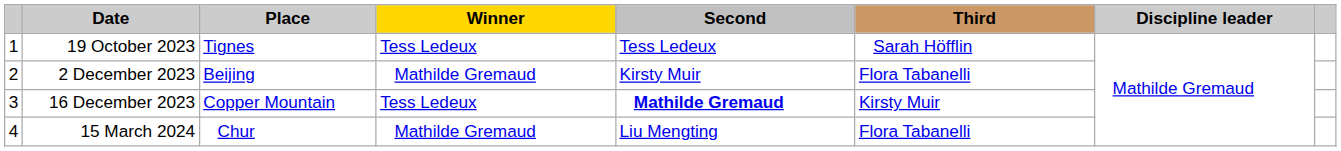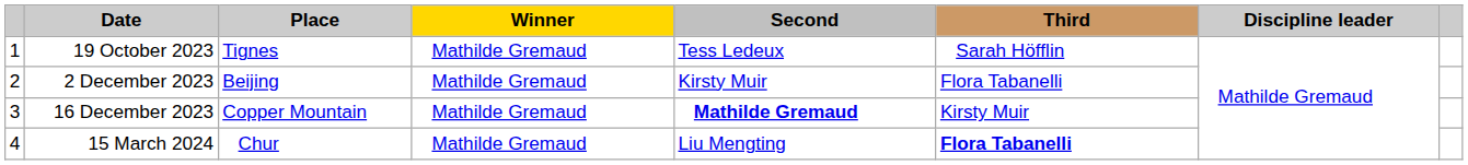19 October 2023 | Winner: Tess Ledeux -> Mathilde Gremaud
16 December 2023 | Winner: Tess Ledeux -> Mathilde Gremaud
15 March 2024 | Third: normal -> bold
